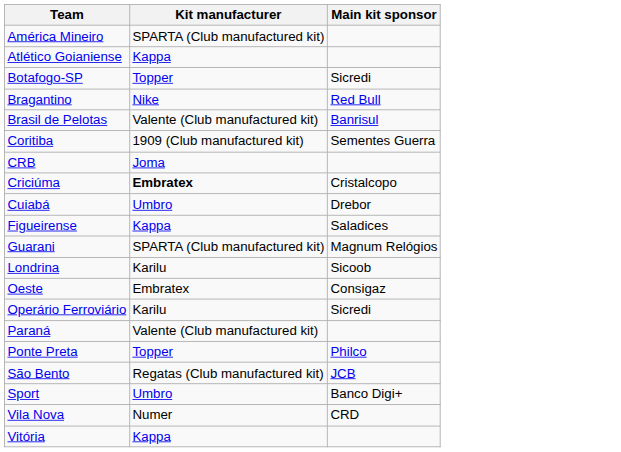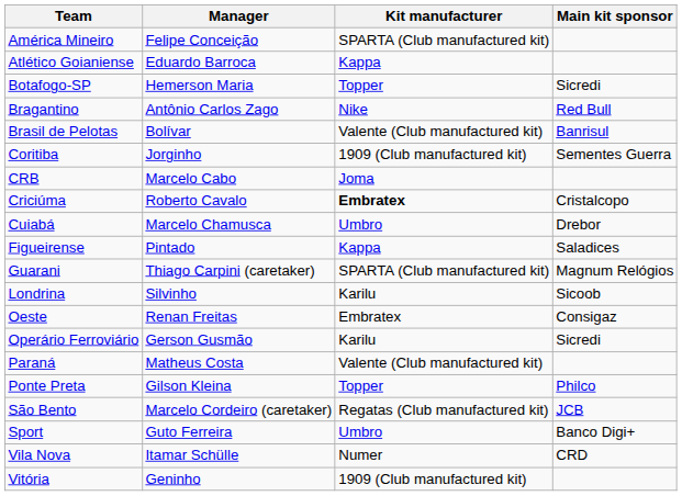+ column: Manager | Felipe Conceição | Eduardo Barroca | Hemerson Maria | Antônio Carlos Zago | Bolívar | Jorginho | Marcelo Cabo | Roberto Cavalo | Marcelo Chamusca | Pintado | Thiago Carpini (caretaker) | Silvinho | Renan Freitas | Gerson Gusmão | Matheus Costa | Gilson Kleina | Marcelo Cordeiro (caretaker) | Guto Ferreira | Itamar Schülle | Geninho
Vitória | Kit manufacturer: Kappa -> 1909 (Club manufactured kit)
